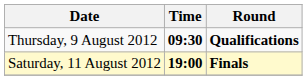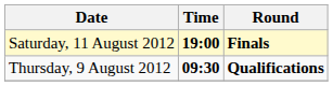rows swapped: Thursday, 9 August 2012 <-> Saturday, 11 August 2012
